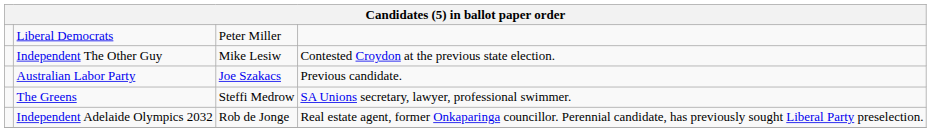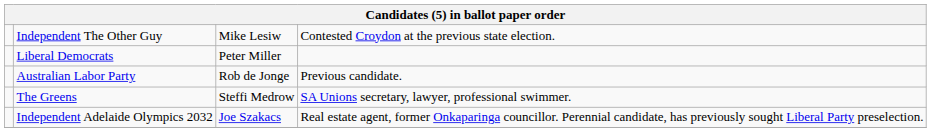rows swapped: Liberal Democrats <-> Independent The Other Guy
Australian Labor Party | column 3: Joe Szakacs -> Rob de Jonge
Independent Adelaide Olympics 2032 | column 3: Rob de Jonge -> Joe Szakacs
